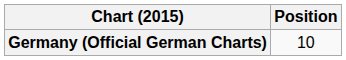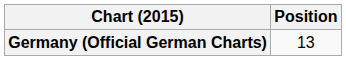Germany (Official German Charts) | Position: 10 -> 13
